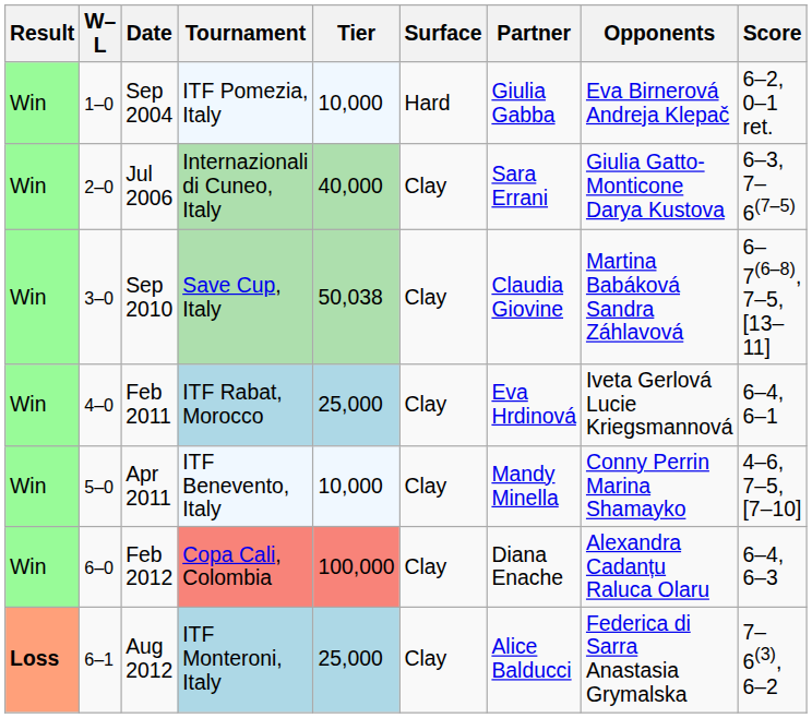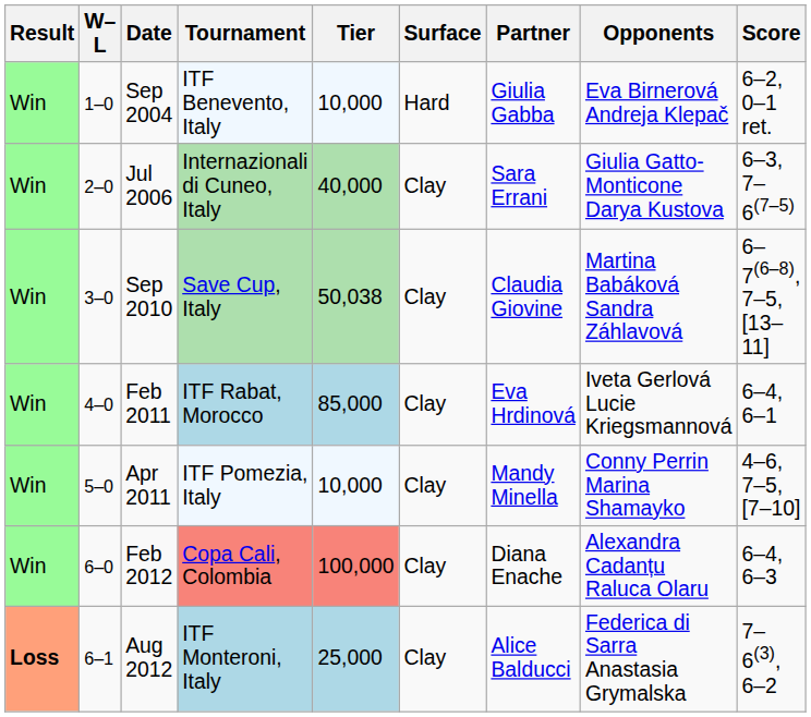Sep 2004 | Tournament: ITF Pomezia, Italy -> ITF Benevento, Italy
Feb 2011 | Tier: 25,000 -> 85,000
Apr 2011 | Tournament: ITF Benevento, Italy -> ITF Pomezia, Italy
